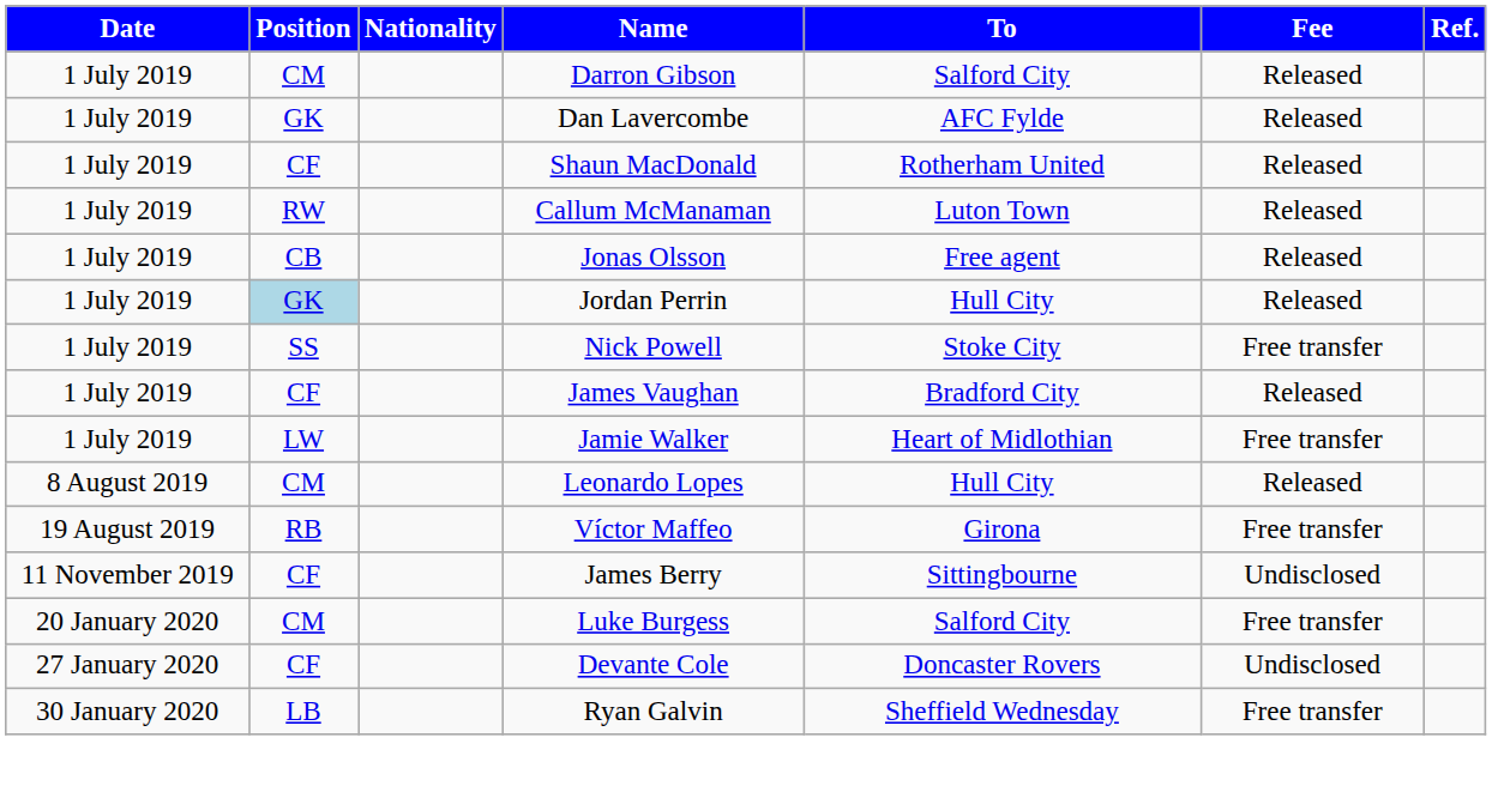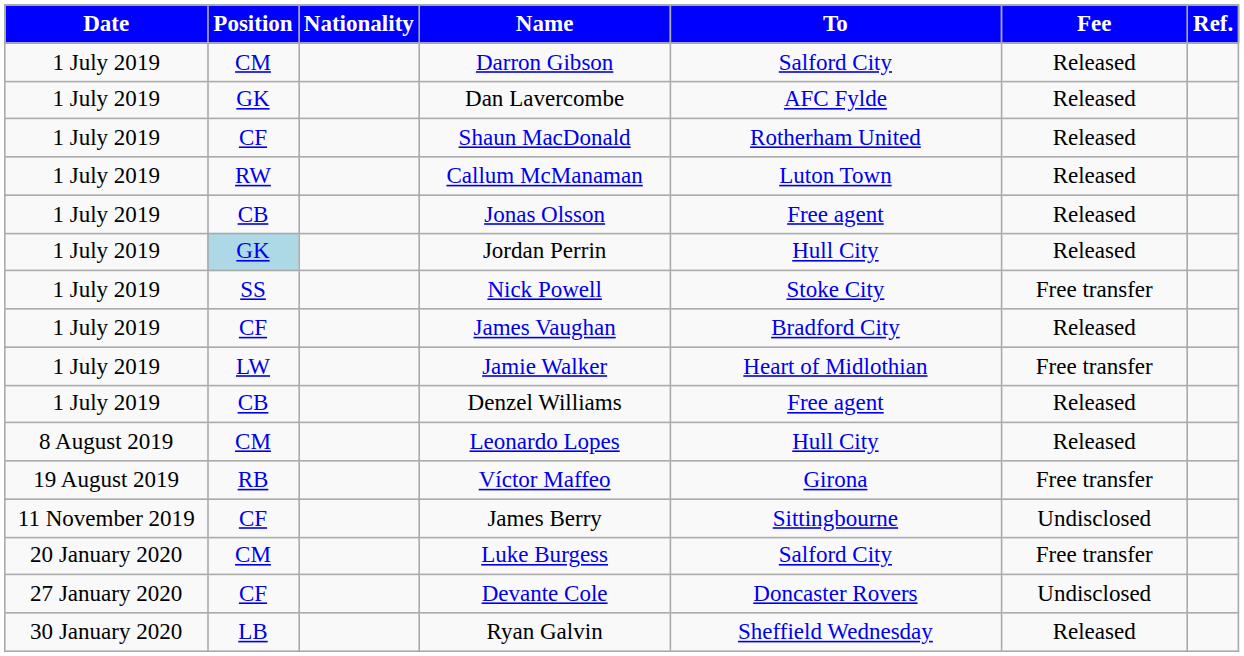+ row: 1 July 2019 | CB | Denzel Williams | Free agent | Released
Ryan Galvin | Fee: Free transfer -> Released
